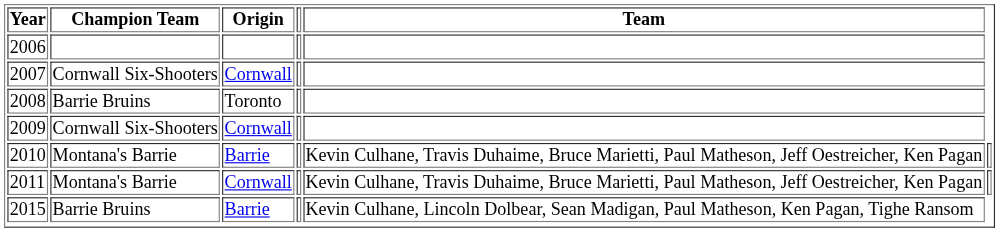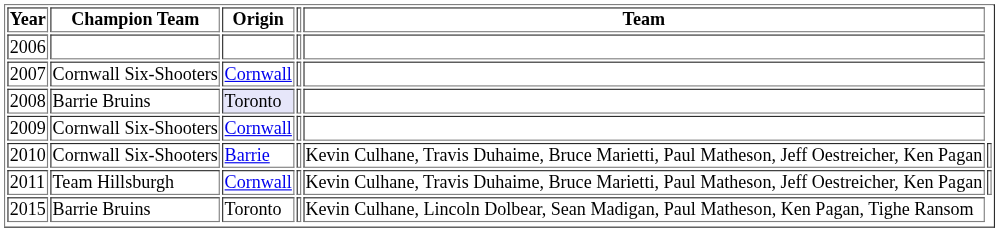2008 | Origin: no background -> lavender background
2010 | Champion Team: Montana's Barrie -> Cornwall Six-Shooters
2011 | Champion Team: Montana's Barrie -> Team Hillsburgh
2015 | Origin: Barrie -> Toronto
